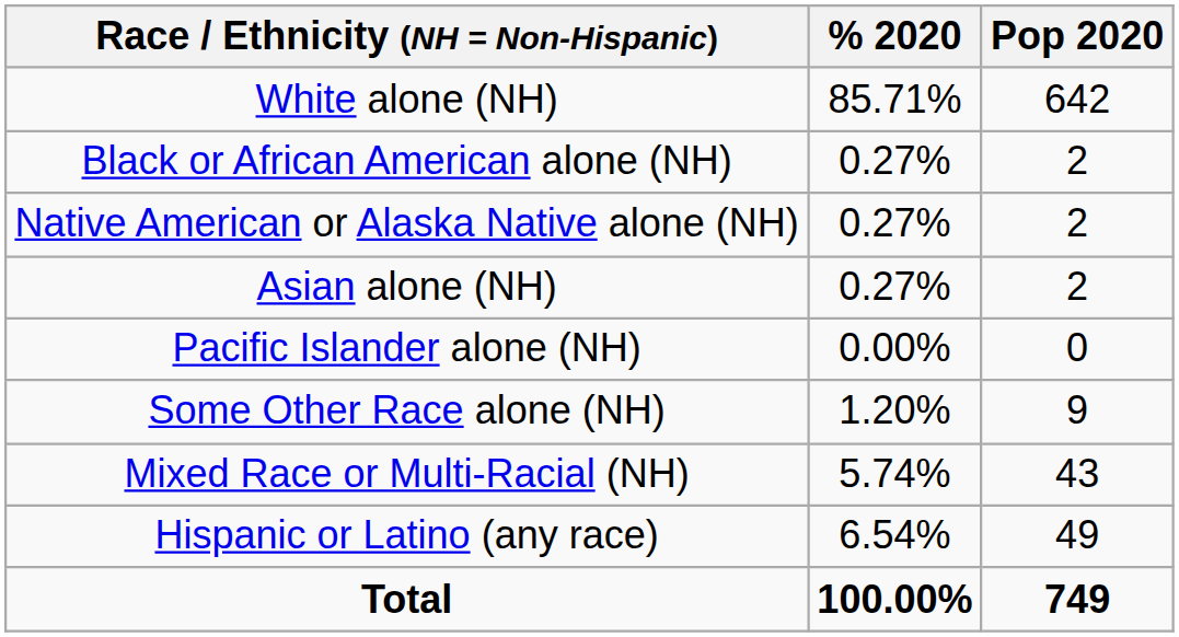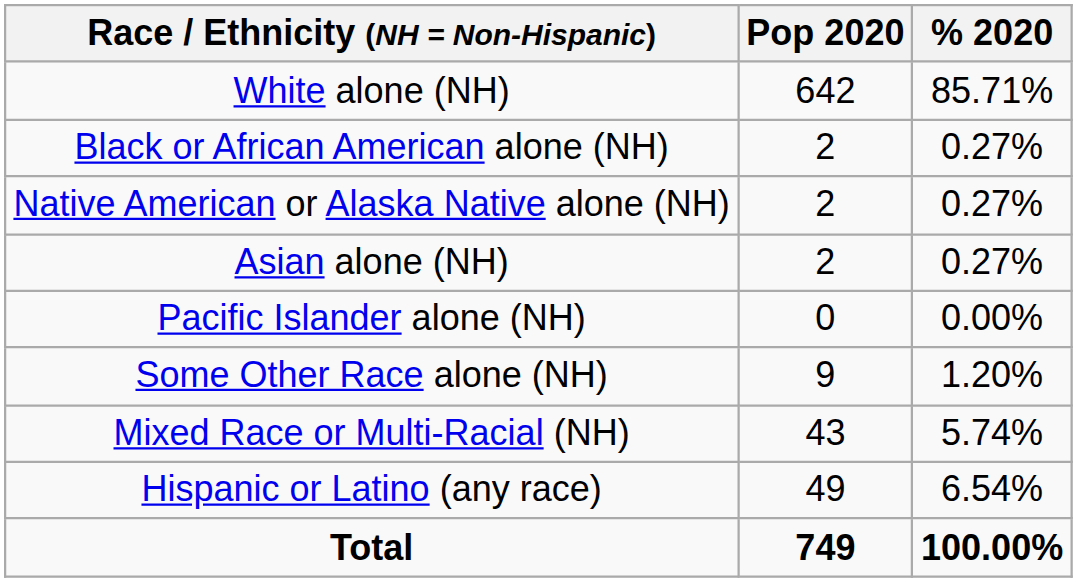columns swapped: Pop 2020 <-> % 2020
